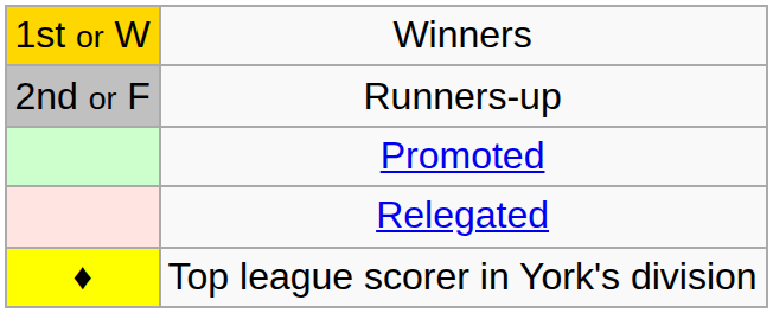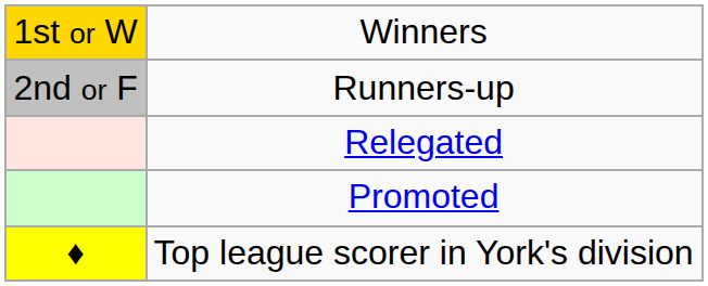rows swapped: Promoted <-> Relegated
